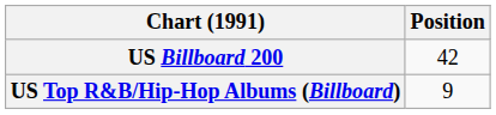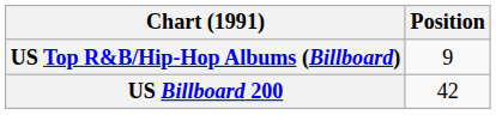rows swapped: US Billboard 200 <-> US Top R&B/Hip-Hop Albums (Billboard)
